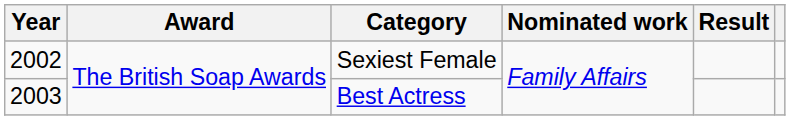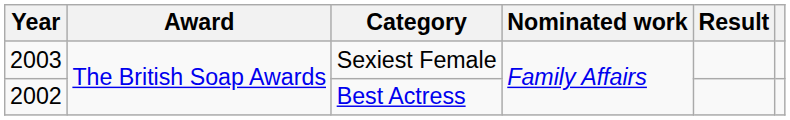Sexiest Female | Year: 2002 -> 2003
Best Actress | Year: 2003 -> 2002
